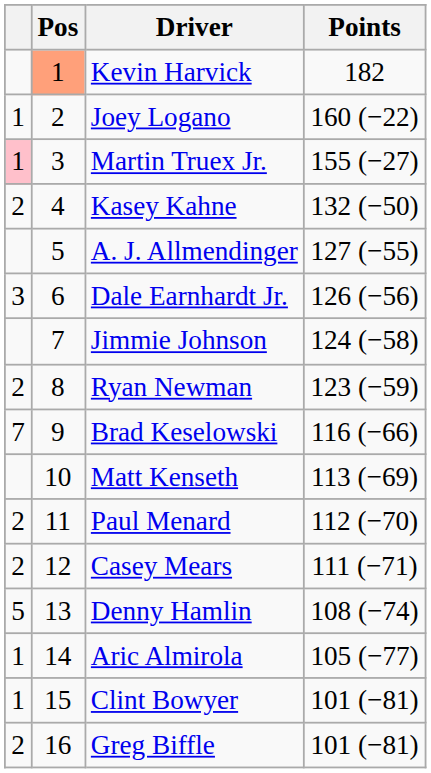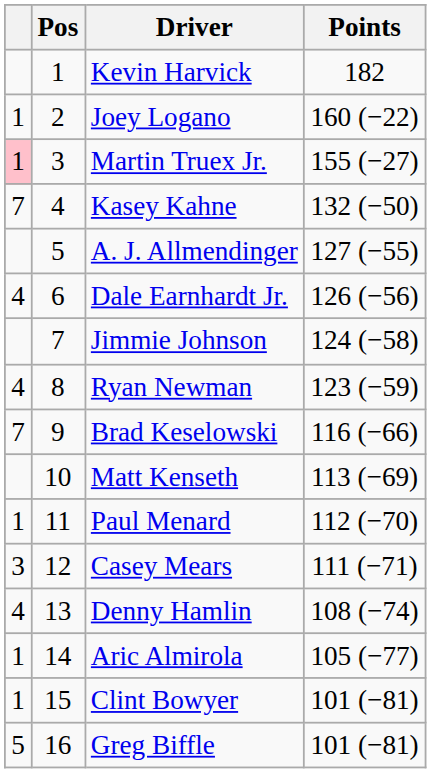Kevin Harvick | Pos: lightsalmon background -> no background
Kasey Kahne | column 1: 2 -> 7
Dale Earnhardt Jr. | column 1: 3 -> 4
Ryan Newman | column 1: 2 -> 4
Paul Menard | column 1: 2 -> 1
Casey Mears | column 1: 2 -> 3
Denny Hamlin | column 1: 5 -> 4
Greg Biffle | column 1: 2 -> 5
